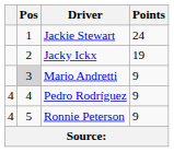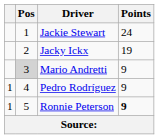Pedro Rodríguez | column 1: 4 -> 1
Ronnie Peterson | column 1: 4 -> 1
Ronnie Peterson | Points: normal -> bold
